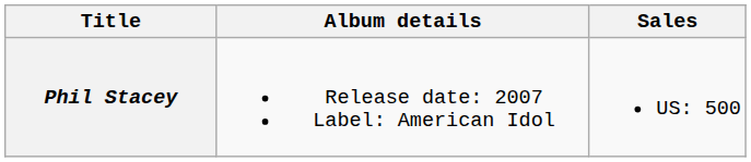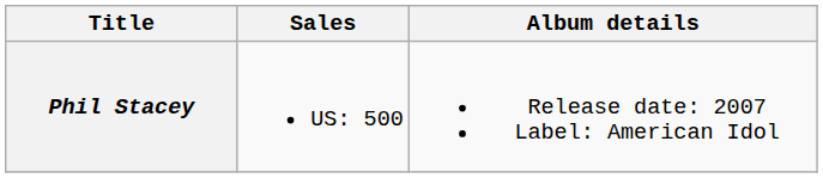columns swapped: Album details <-> Sales
